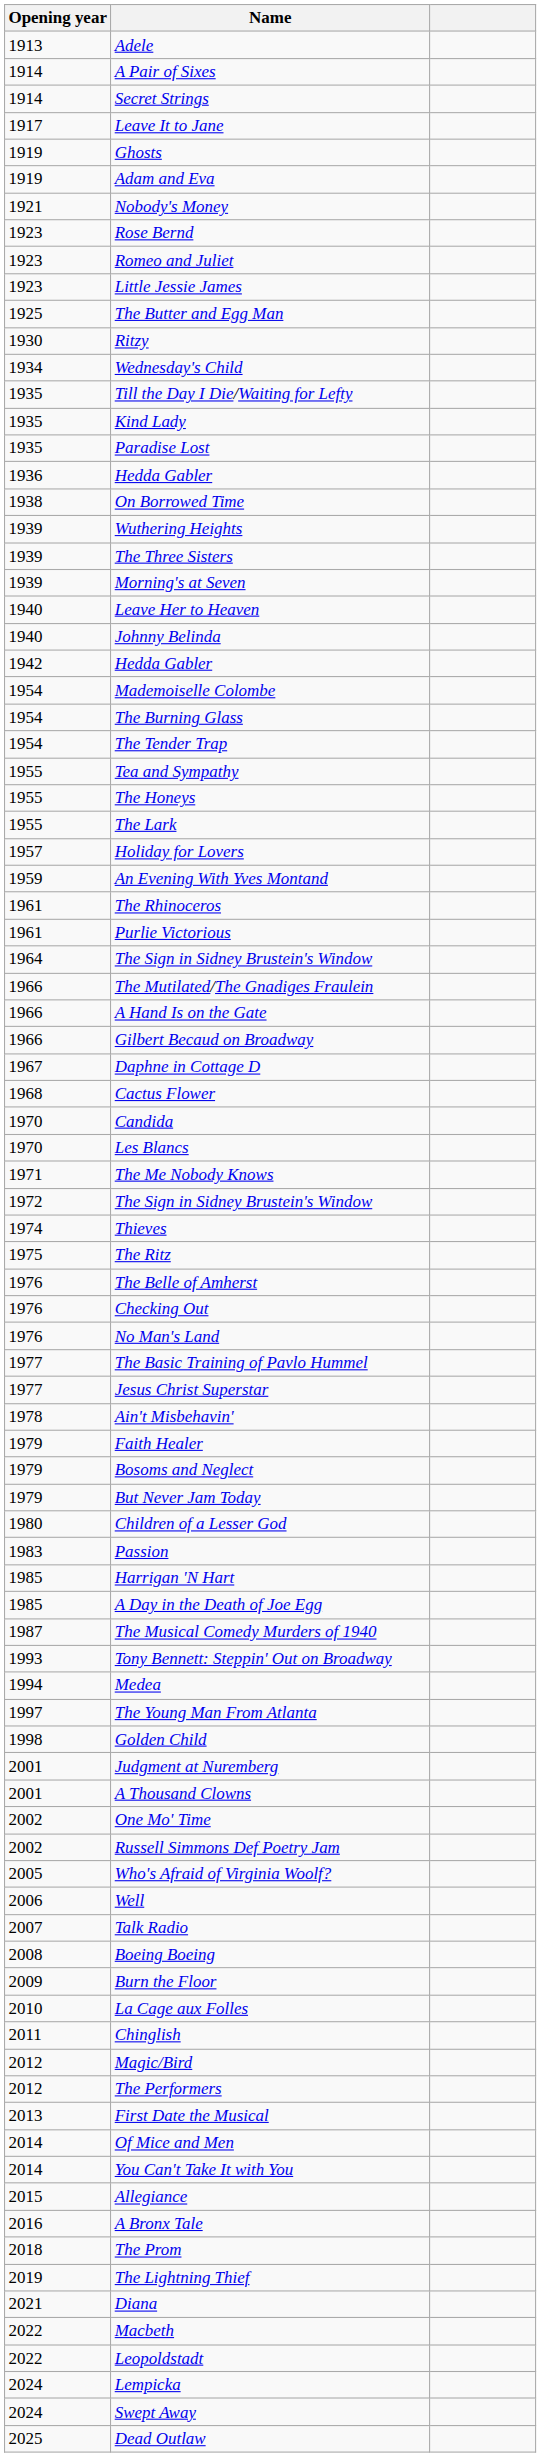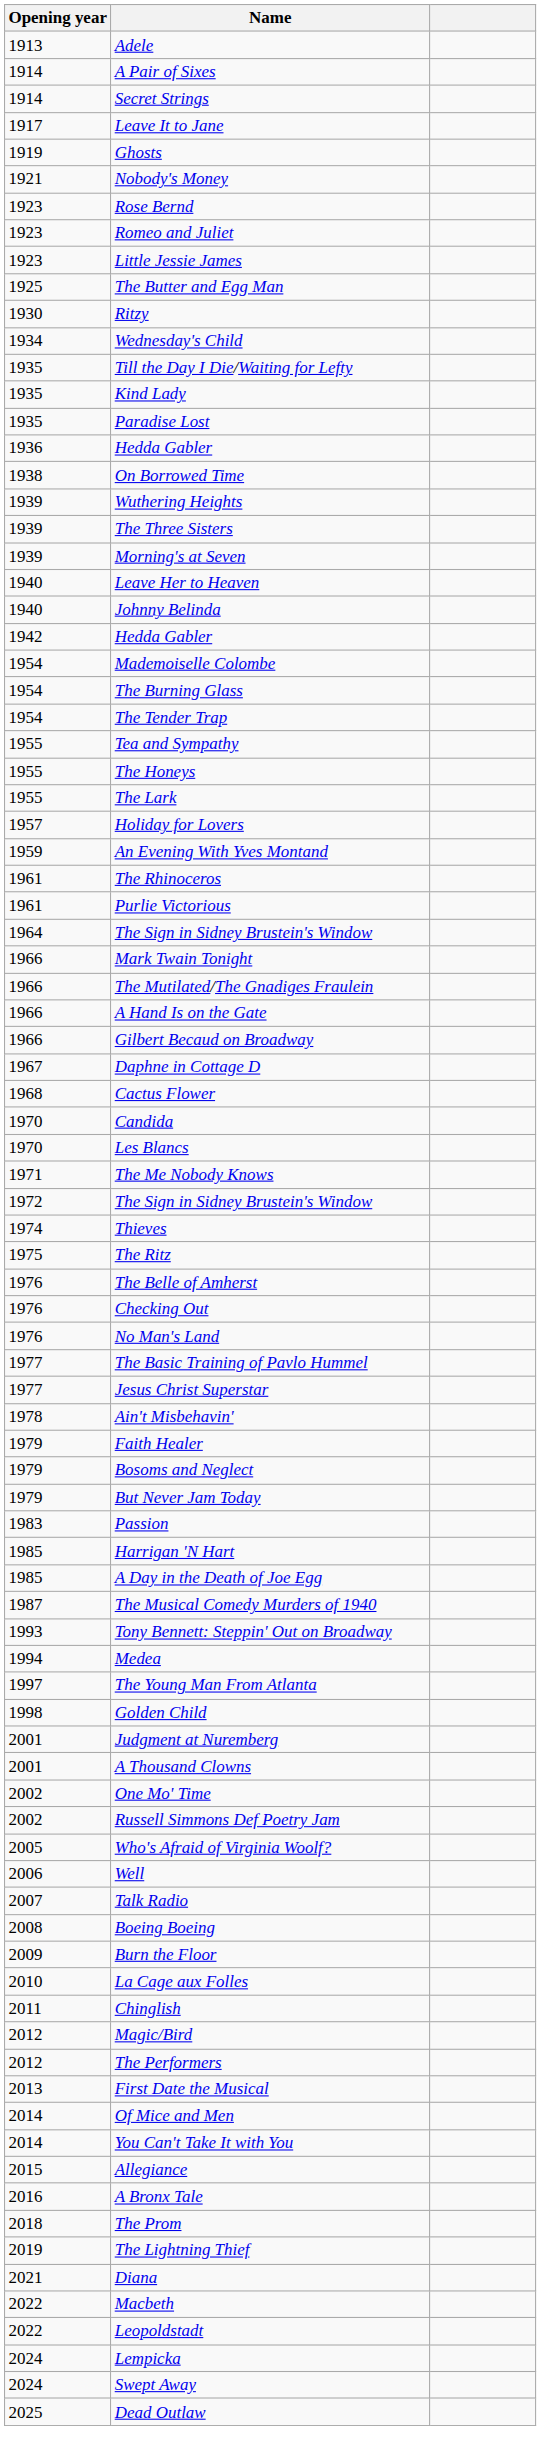- row: 1919 | Adam and Eva
+ row: 1966 | Mark Twain Tonight
- row: 1980 | Children of a Lesser God
